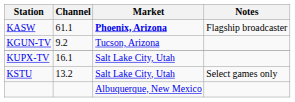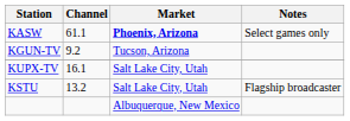KASW | Notes: Flagship broadcaster -> Select games only
KSTU | Notes: Select games only -> Flagship broadcaster
